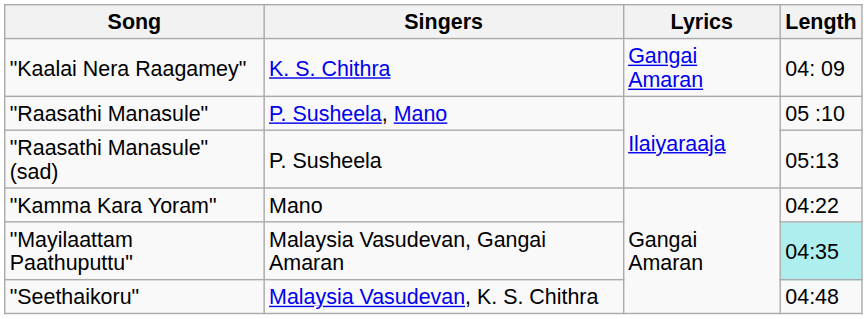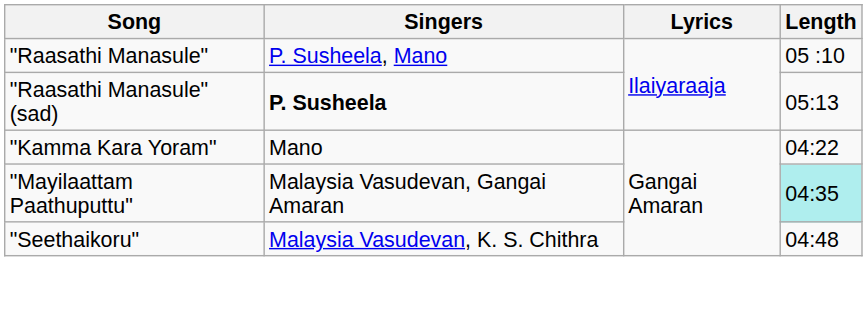- row: "Kaalai Nera Raagamey" | K. S. Chithra | Gangai Amaran | 04: 09
"Raasathi Manasule" (sad) | Singers: normal -> bold
